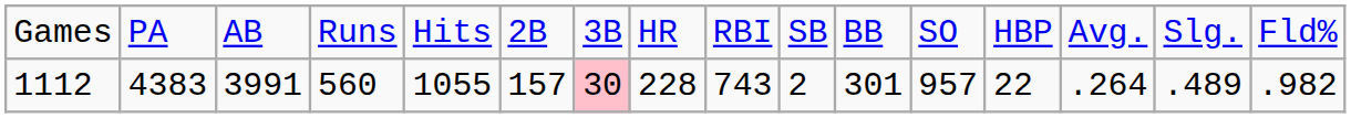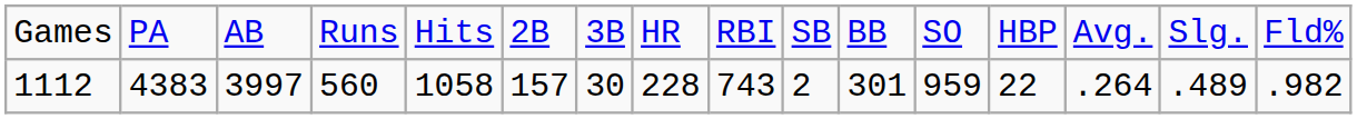1112 | column 3: 3991 -> 3997
1112 | column 5: 1055 -> 1058
1112 | column 7: pink background -> no background
1112 | column 12: 957 -> 959
